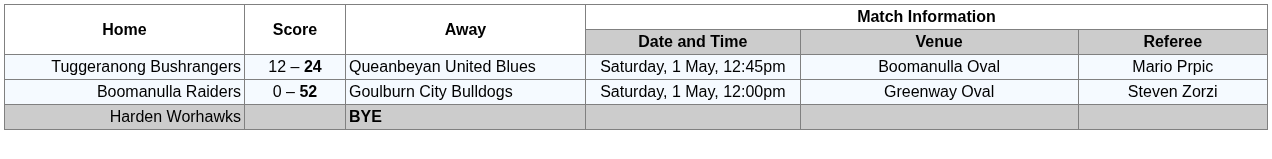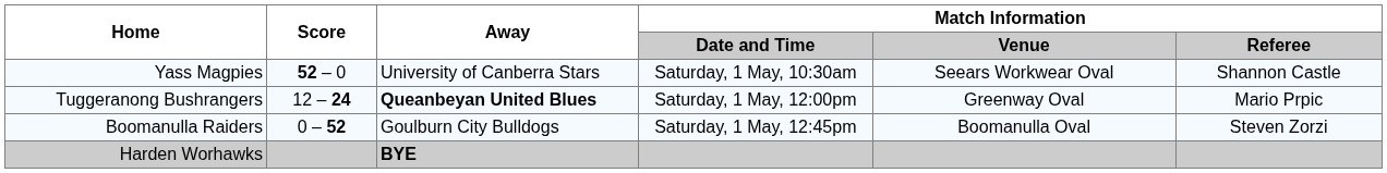+ row: Yass Magpies | 52 – 0 | University of Canberra Stars | Saturday, 1 May, 10:30am | Seears Workwear Oval | Shannon Castle
Tuggeranong Bushrangers | Away: normal -> bold
Tuggeranong Bushrangers | Match Information / Date and Time: Saturday, 1 May, 12:45pm -> Saturday, 1 May, 12:00pm
Tuggeranong Bushrangers | Match Information / Venue: Boomanulla Oval -> Greenway Oval
Boomanulla Raiders | Match Information / Date and Time: Saturday, 1 May, 12:00pm -> Saturday, 1 May, 12:45pm
Boomanulla Raiders | Match Information / Venue: Greenway Oval -> Boomanulla Oval
